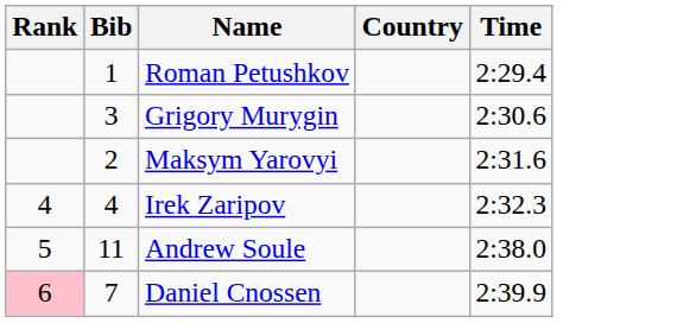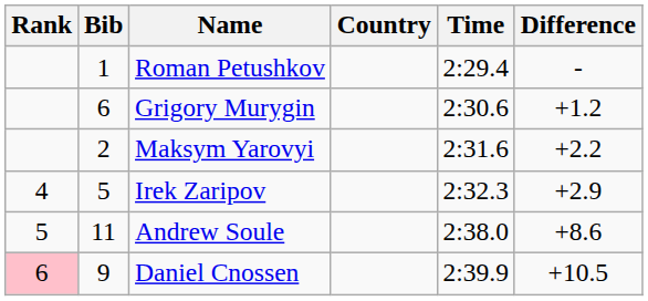+ column: Difference | - | +1.2 | +2.2 | +2.9 | +8.6 | +10.5
Grigory Murygin | Bib: 3 -> 6
Irek Zaripov | Bib: 4 -> 5
Daniel Cnossen | Bib: 7 -> 9
